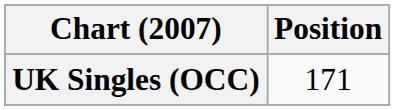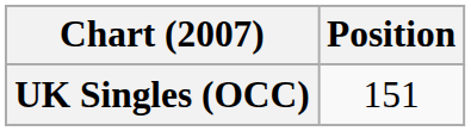UK Singles (OCC) | Position: 171 -> 151
